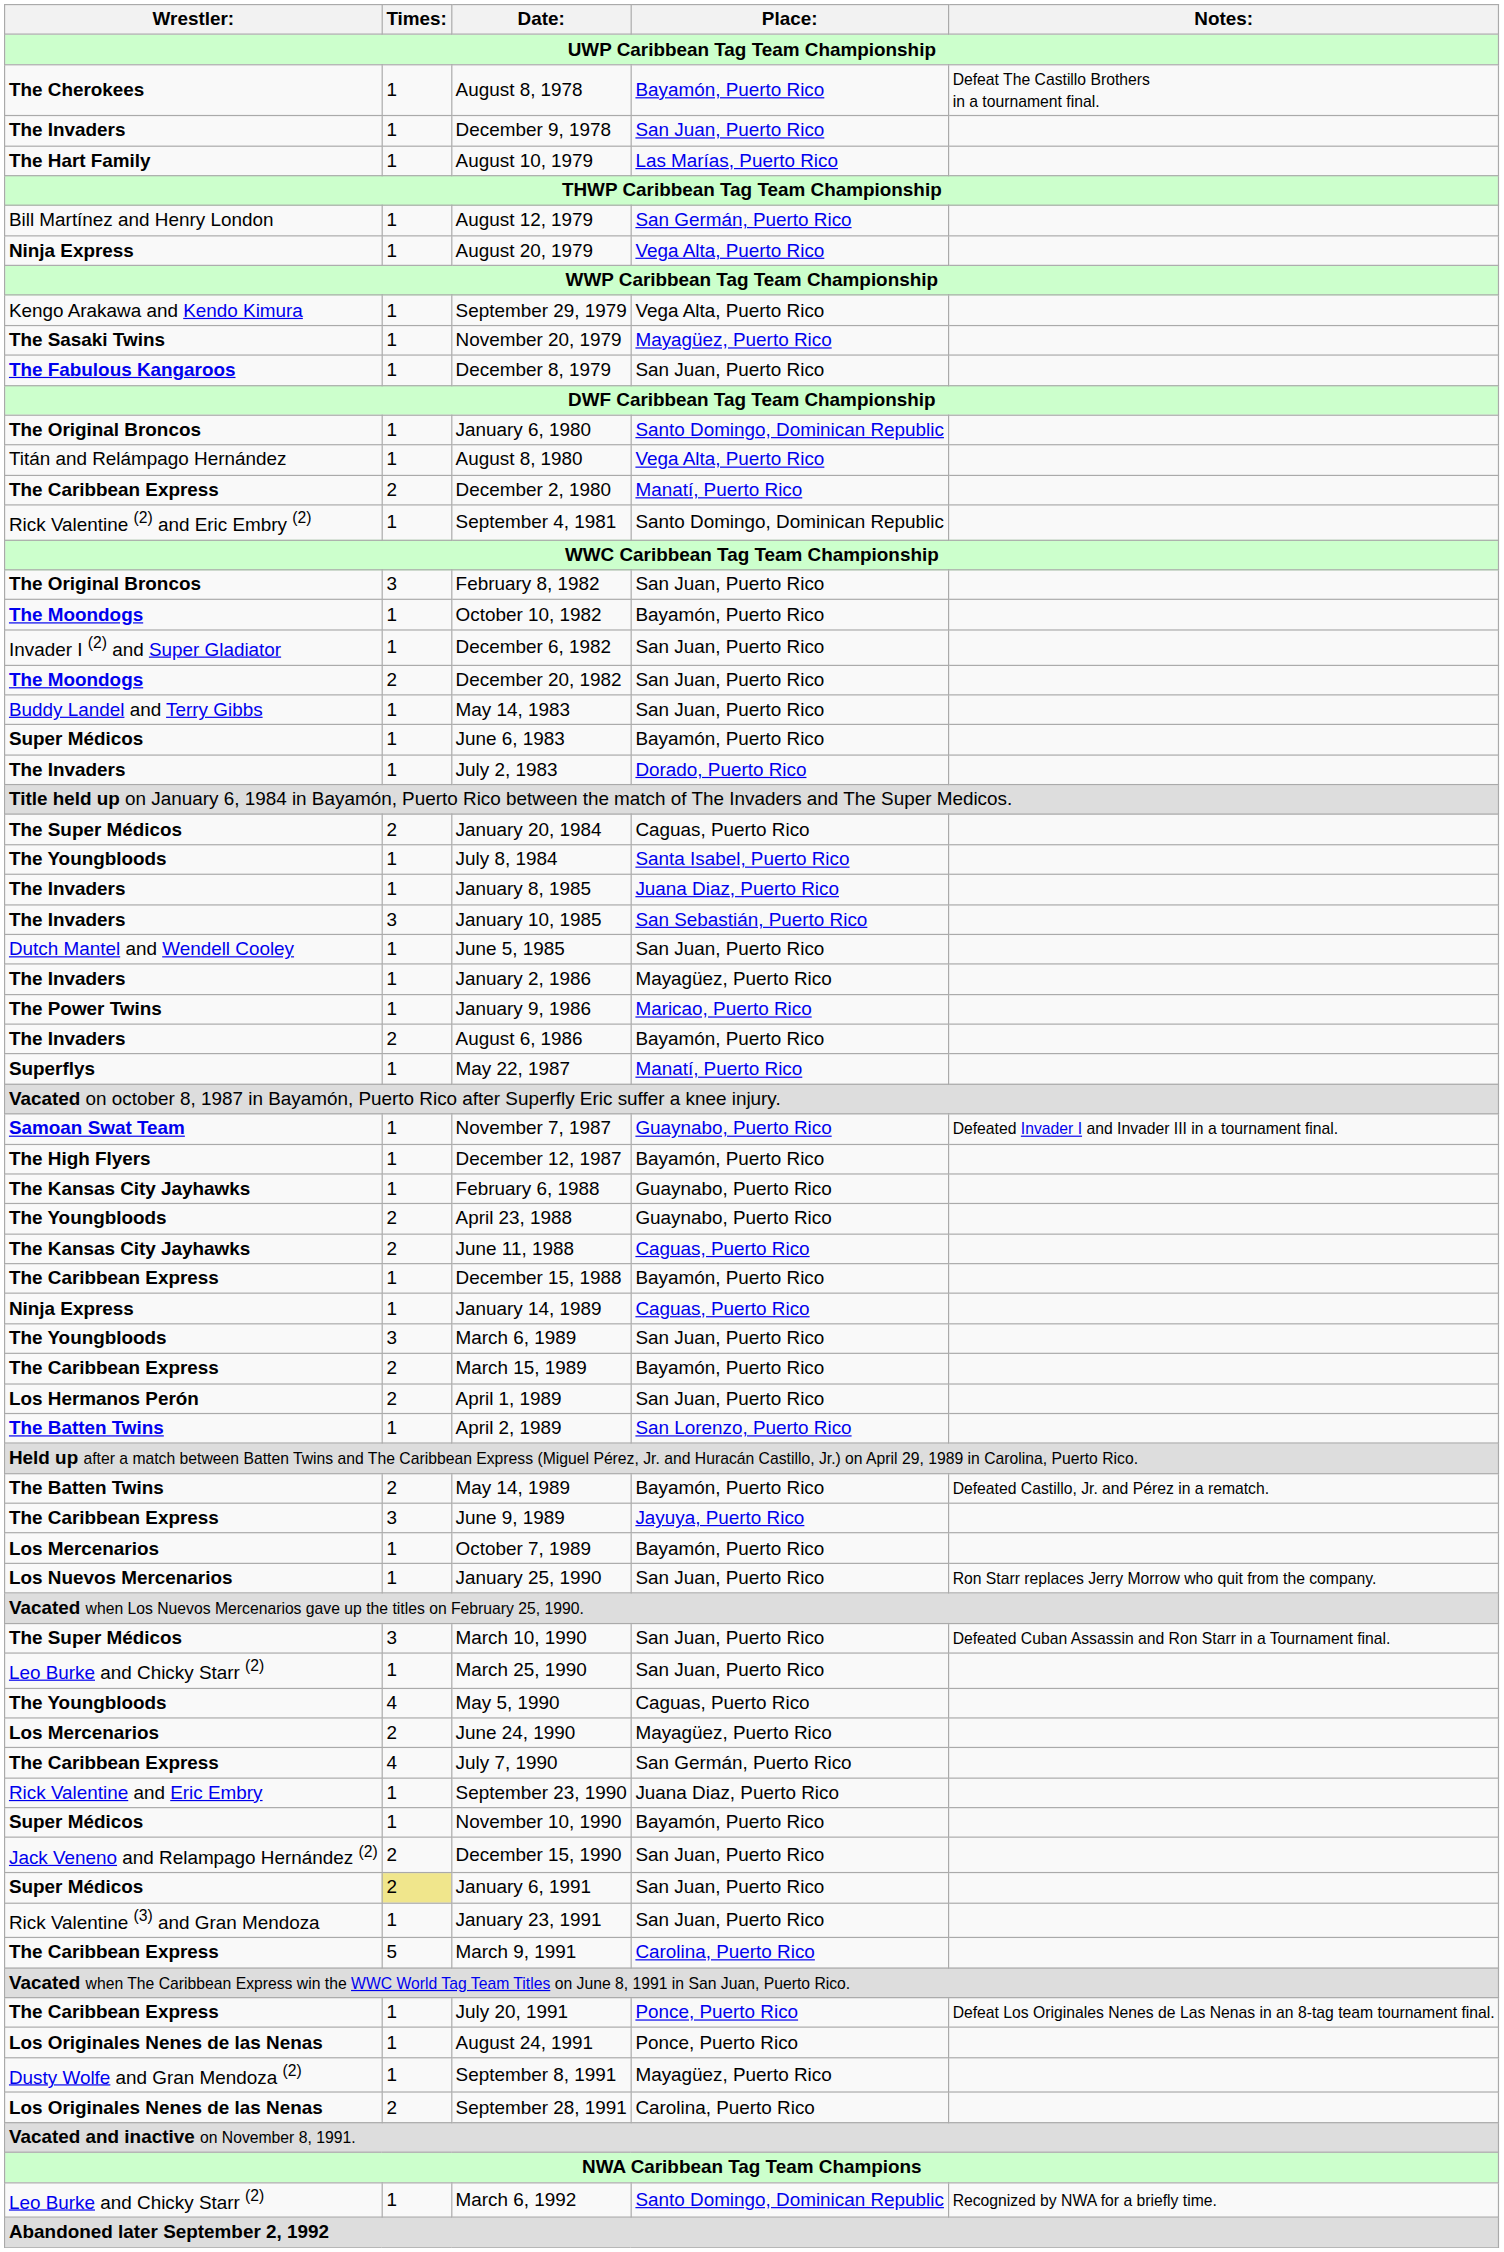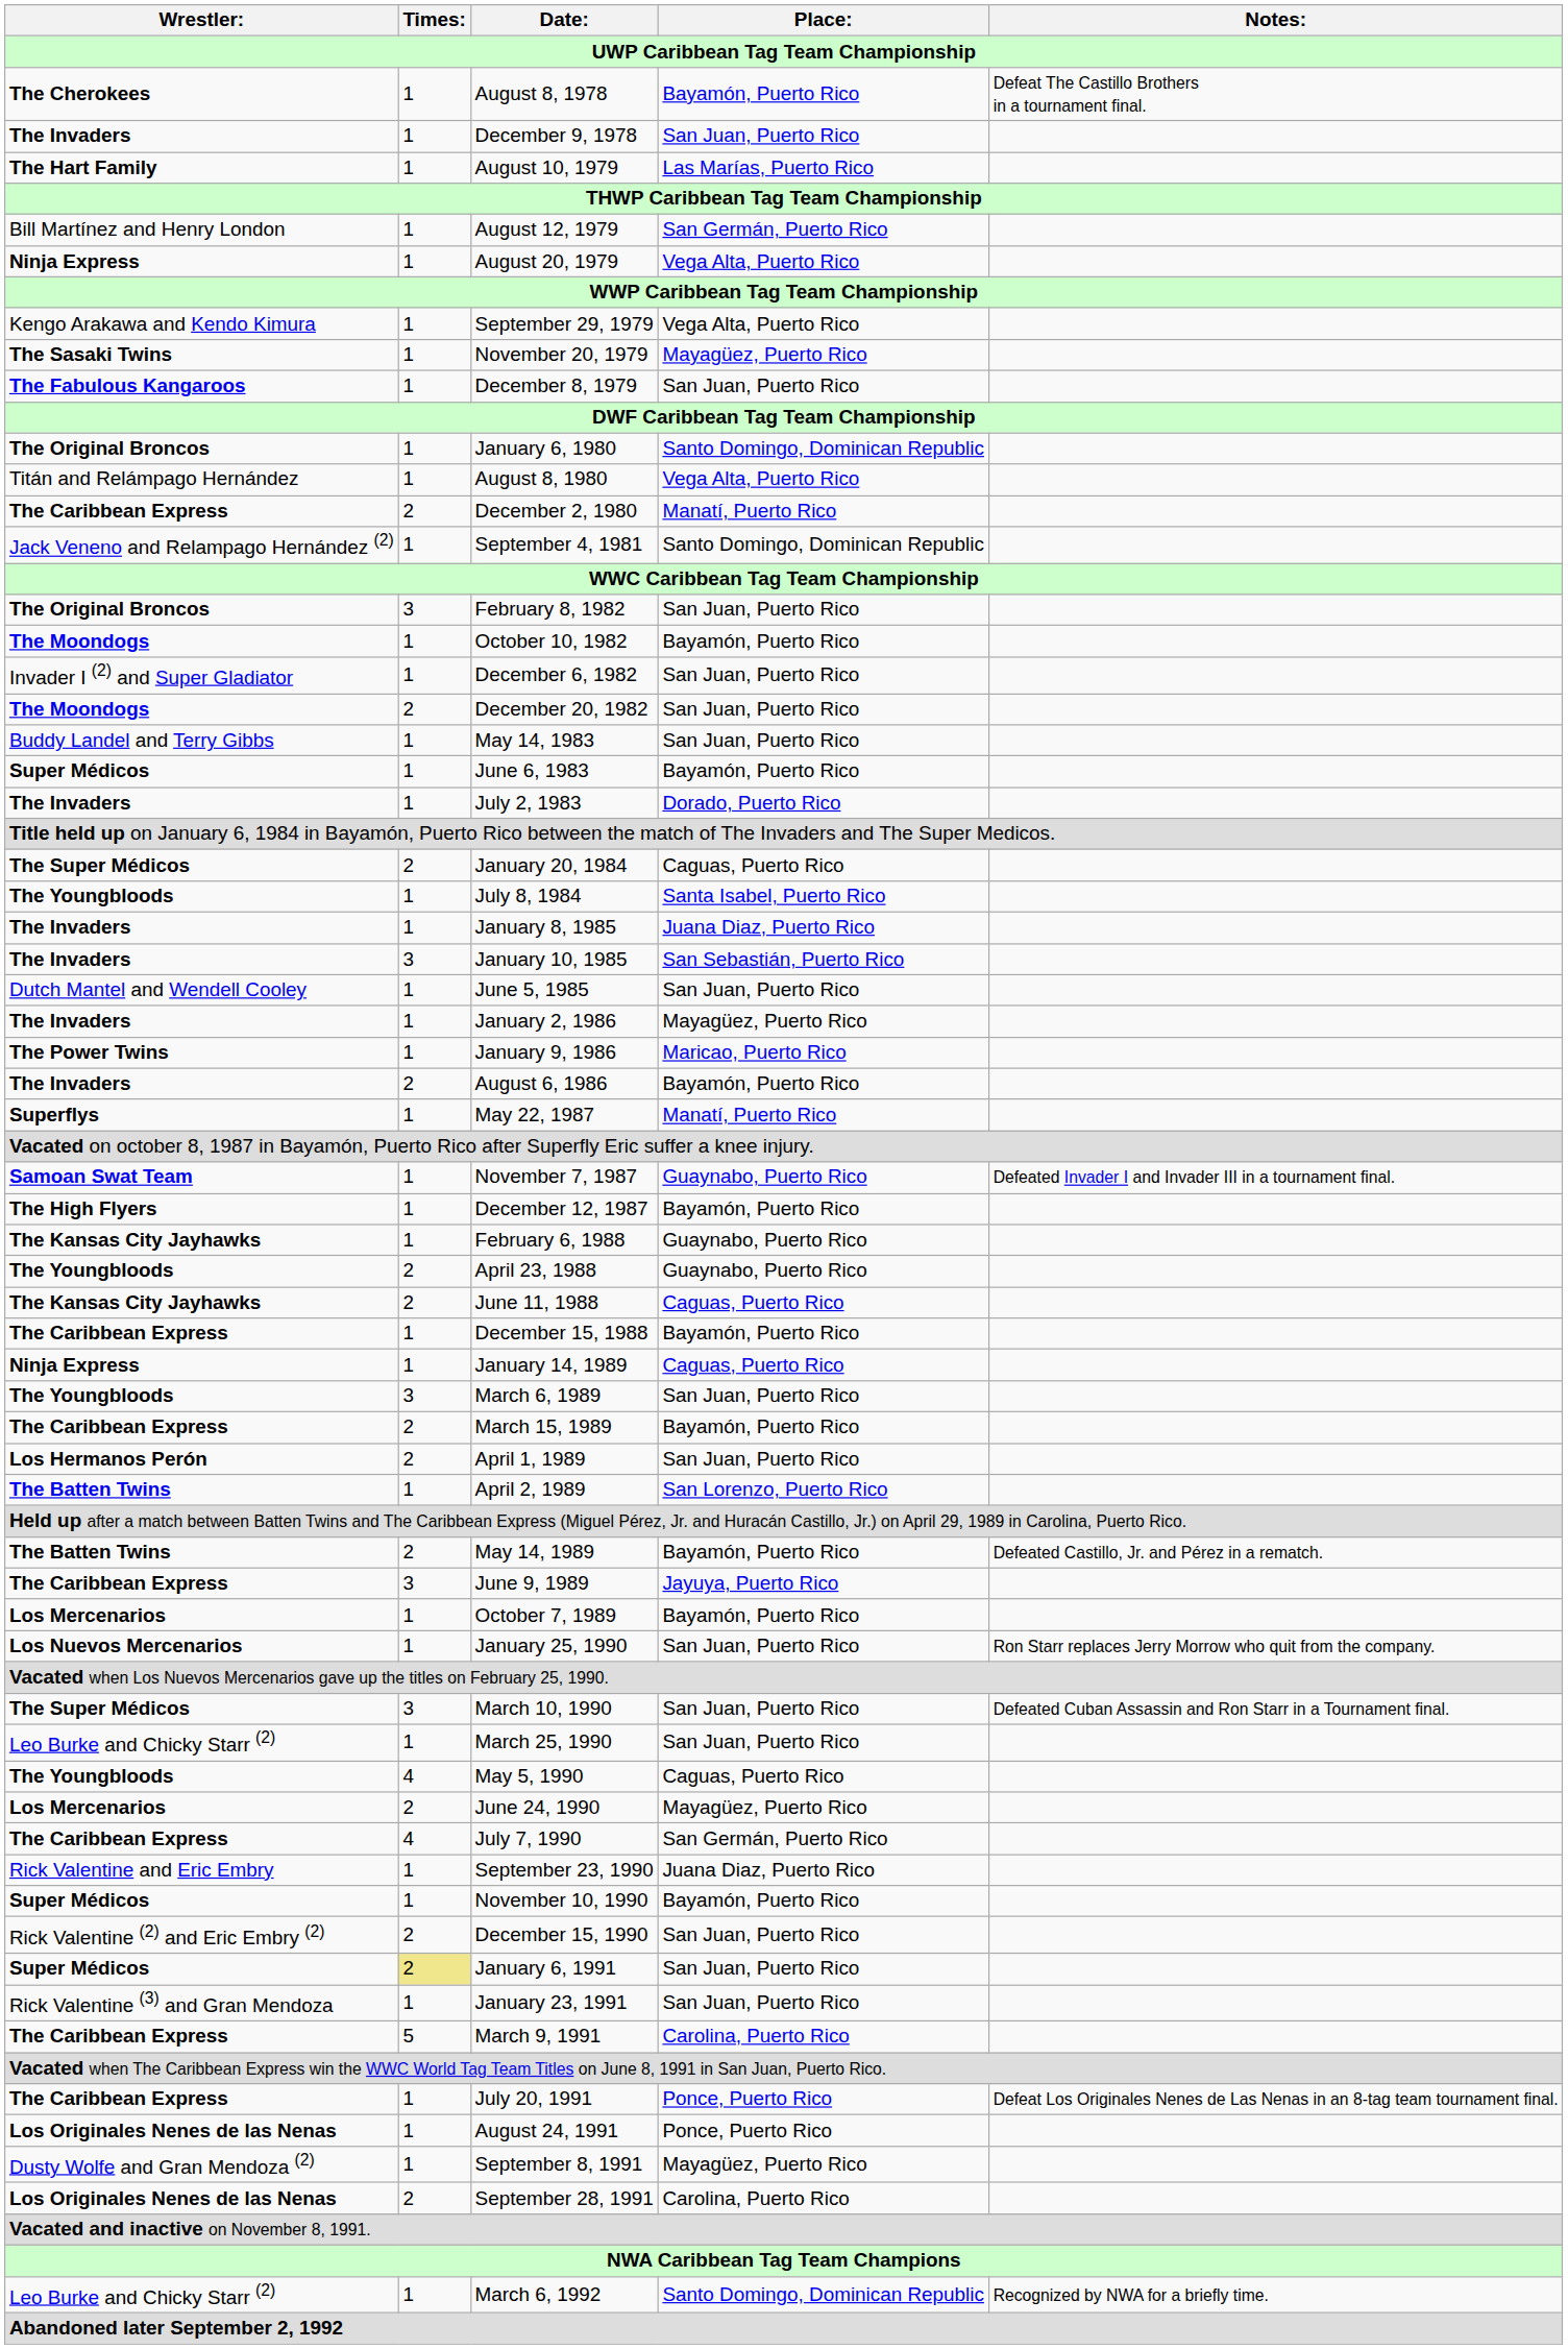September 4, 1981 | Wrestler:: Rick Valentine (2) and Eric Embry (2) -> Jack Veneno and Relampago Hernández (2)
December 15, 1990 | Wrestler:: Jack Veneno and Relampago Hernández (2) -> Rick Valentine (2) and Eric Embry (2)
